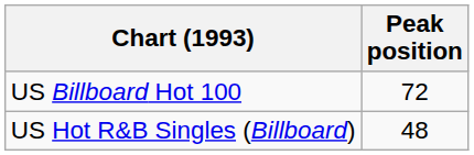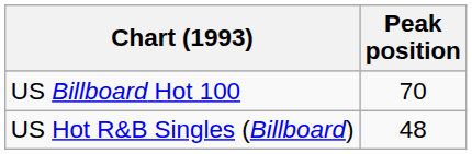US Billboard Hot 100 | Peak position: 72 -> 70
